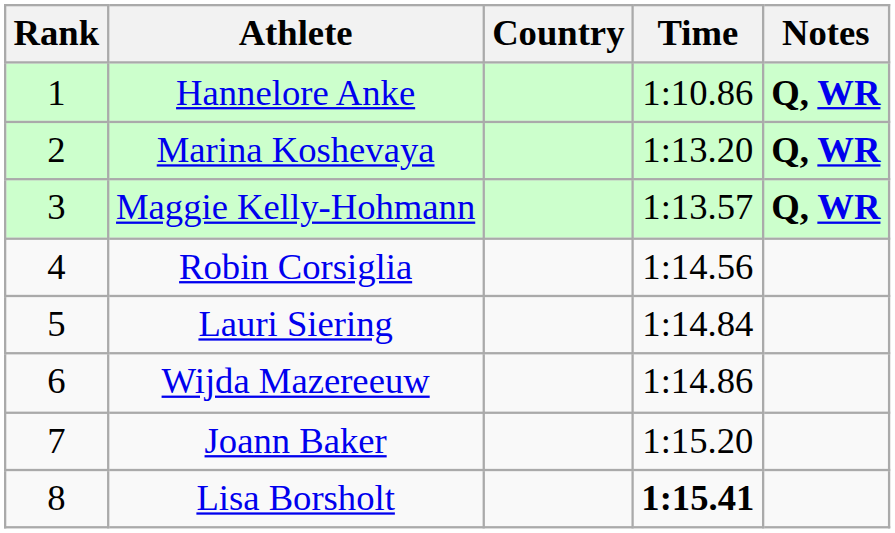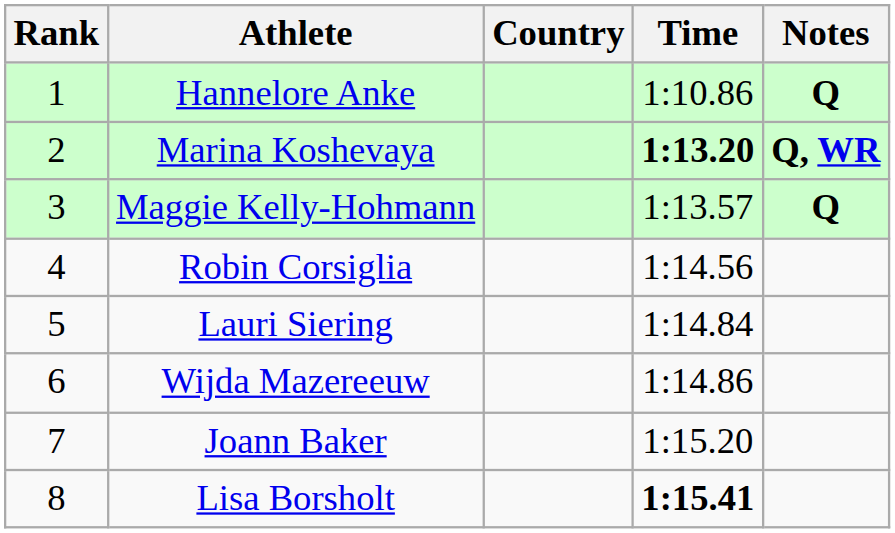Hannelore Anke | Notes: Q, WR -> Q
Marina Koshevaya | Time: normal -> bold
Maggie Kelly-Hohmann | Notes: Q, WR -> Q
